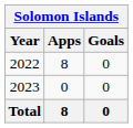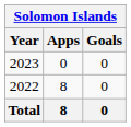rows swapped: 2022 <-> 2023
